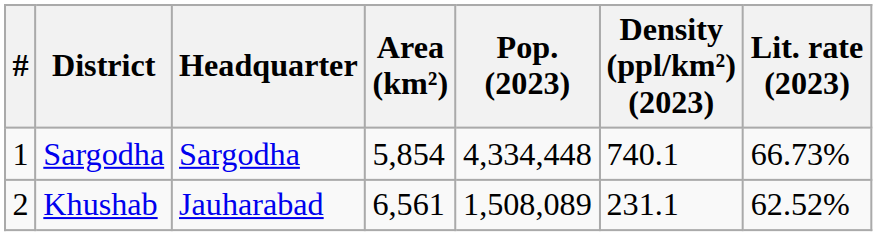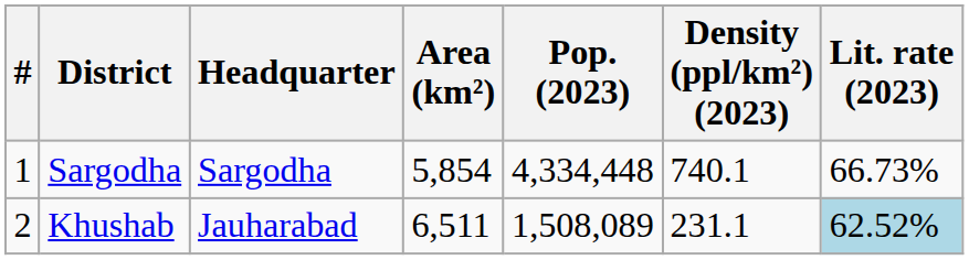Khushab | Area (km²): 6,561 -> 6,511
Khushab | Lit. rate (2023): no background -> lightblue background
